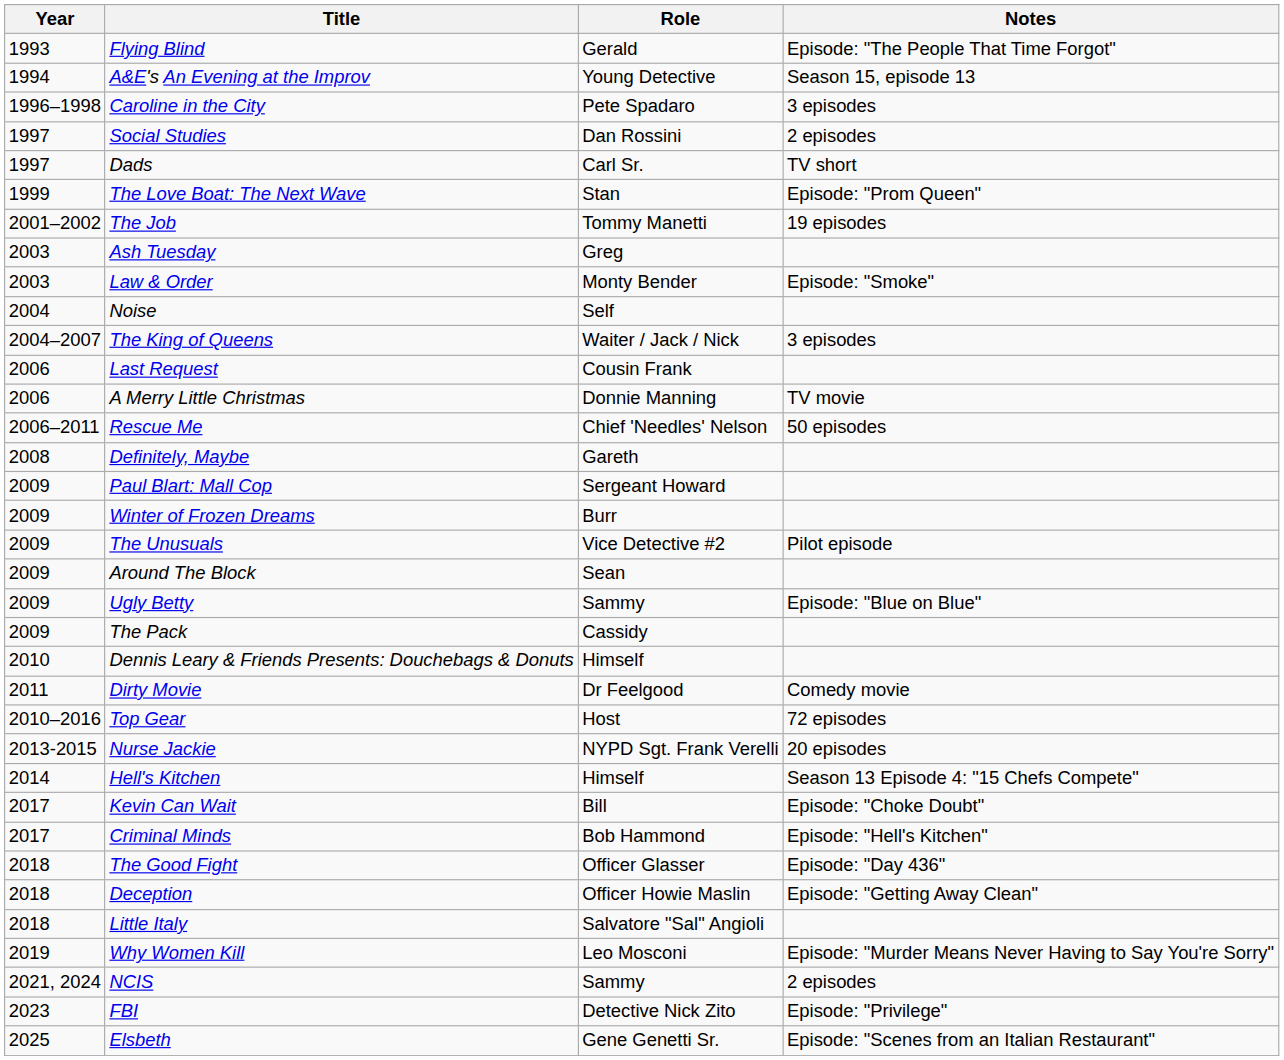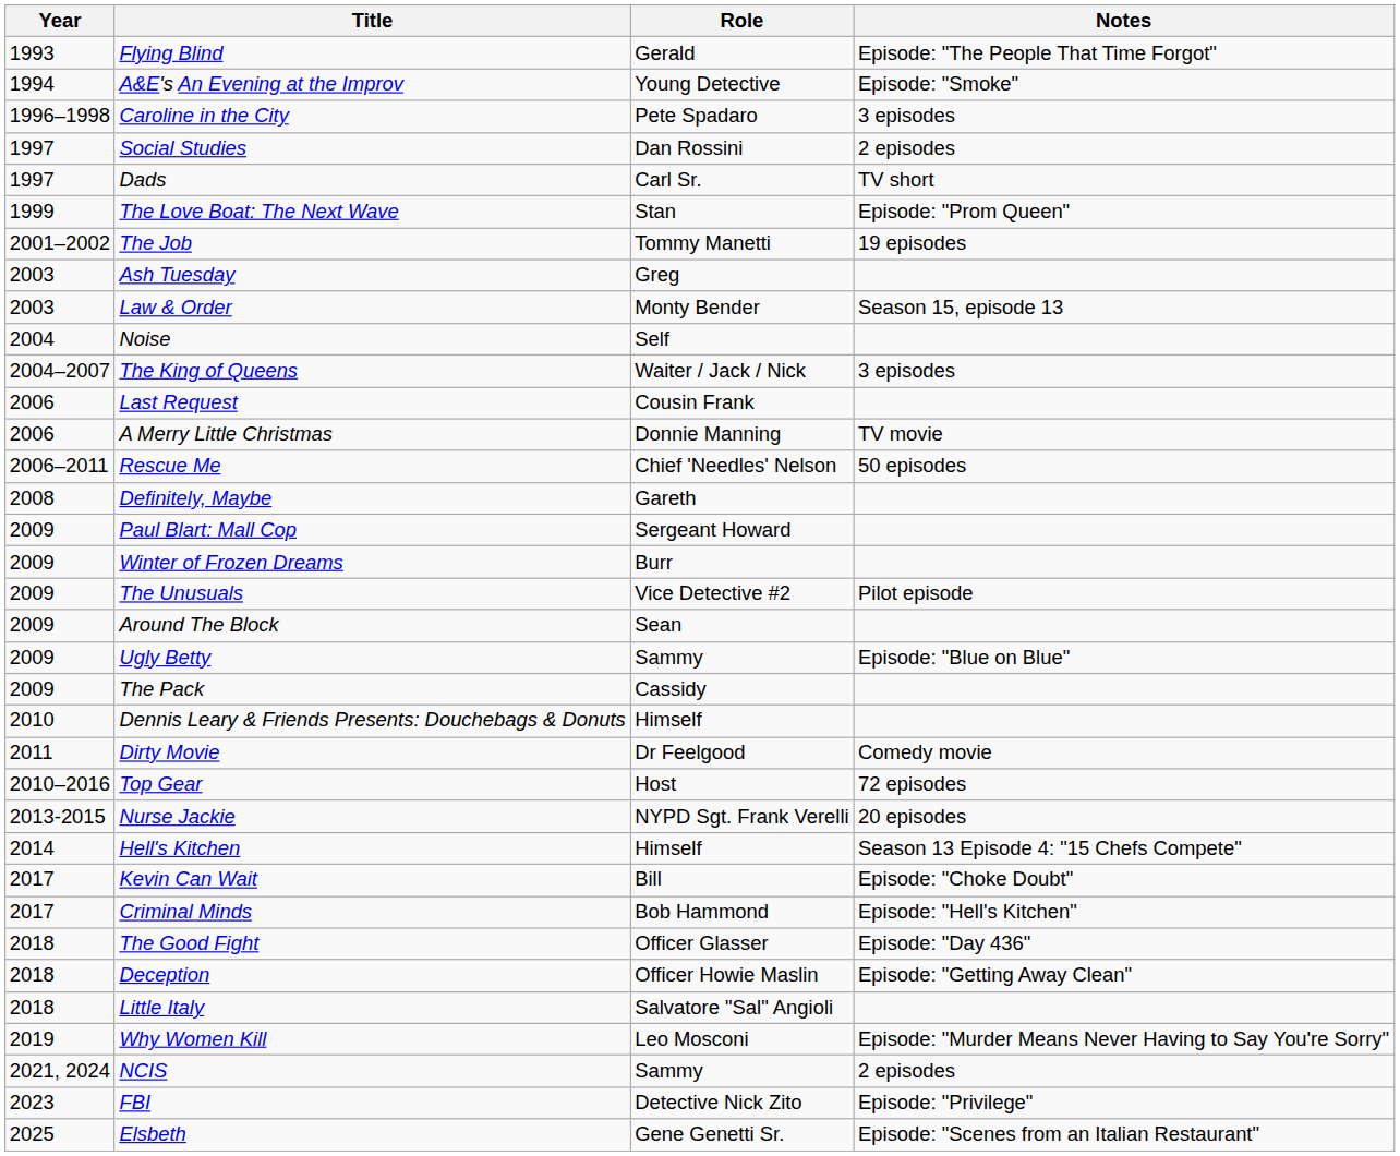A&E's An Evening at the Improv | Notes: Season 15, episode 13 -> Episode: "Smoke"
Law & Order | Notes: Episode: "Smoke" -> Season 15, episode 13
